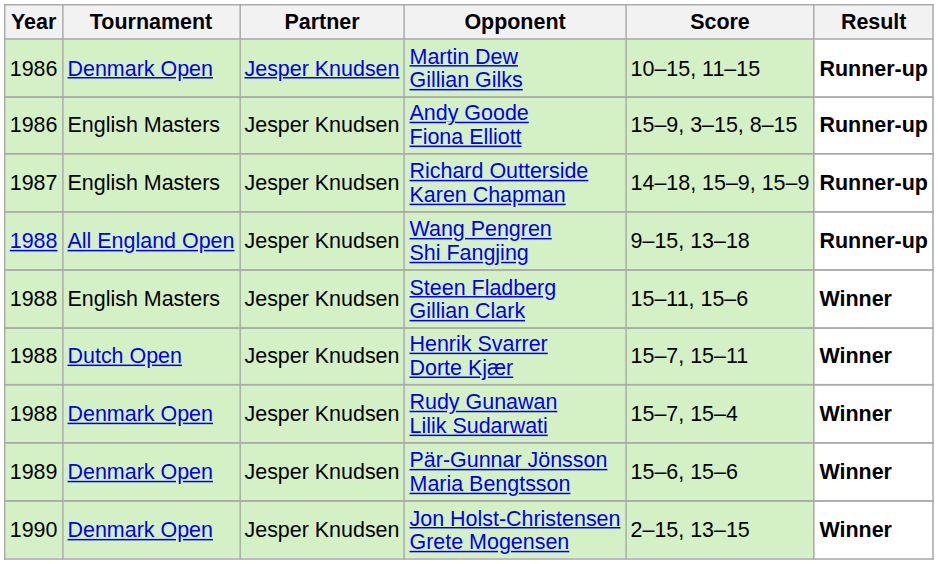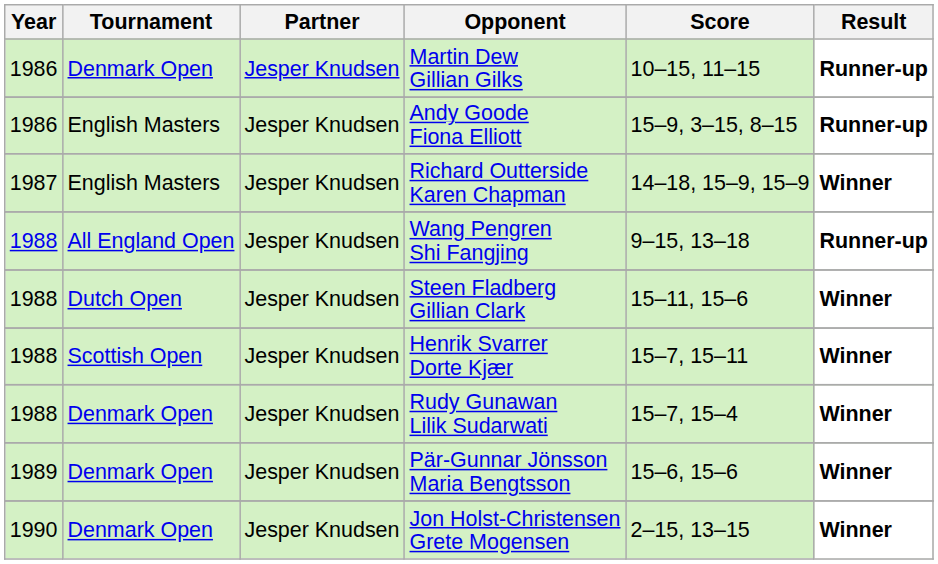Richard Outterside Karen Chapman | Result: Runner-up -> Winner
Steen Fladberg Gillian Clark | Tournament: English Masters -> Dutch Open
Henrik Svarrer Dorte Kjær | Tournament: Dutch Open -> Scottish Open
